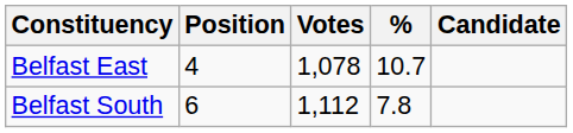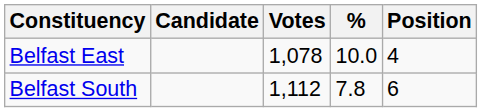columns swapped: Candidate <-> Position
Belfast East | %: 10.7 -> 10.0
